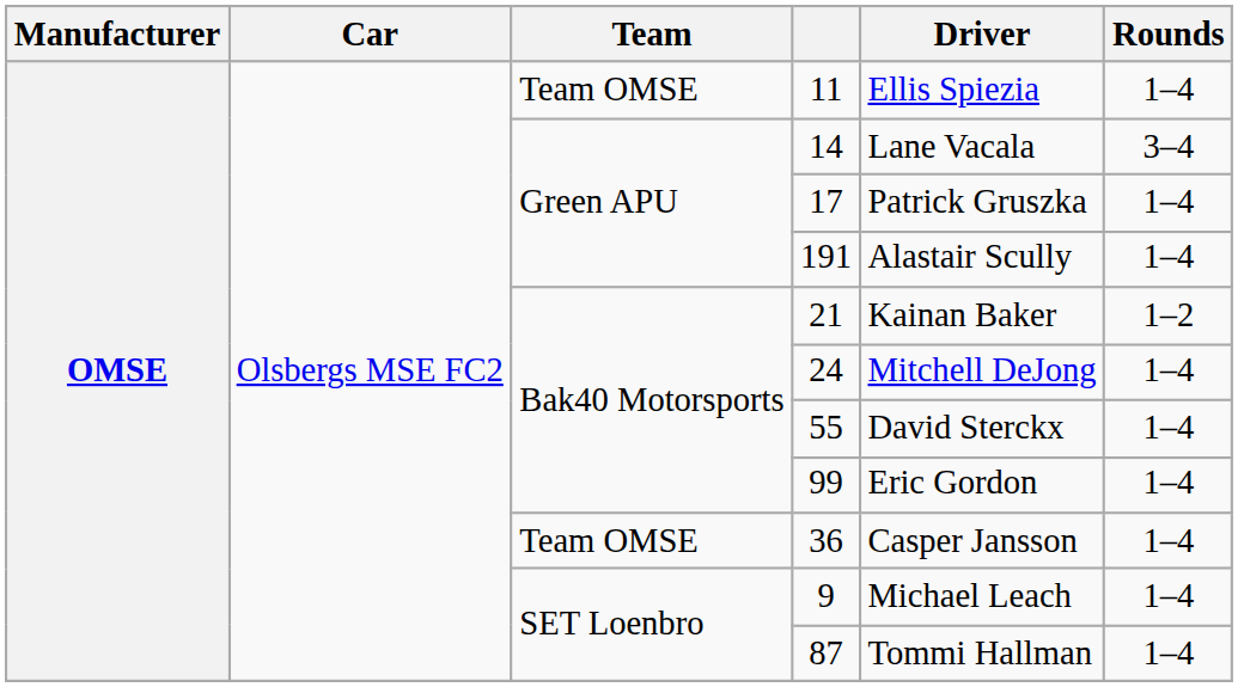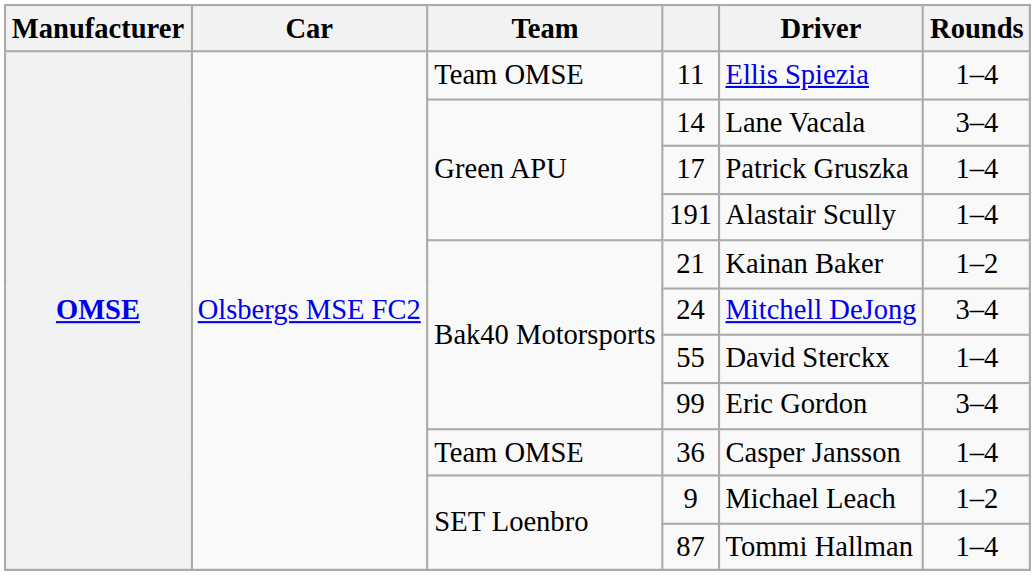24 | Rounds: 1–4 -> 3–4
99 | Rounds: 1–4 -> 3–4
9 | Rounds: 1–4 -> 1–2
